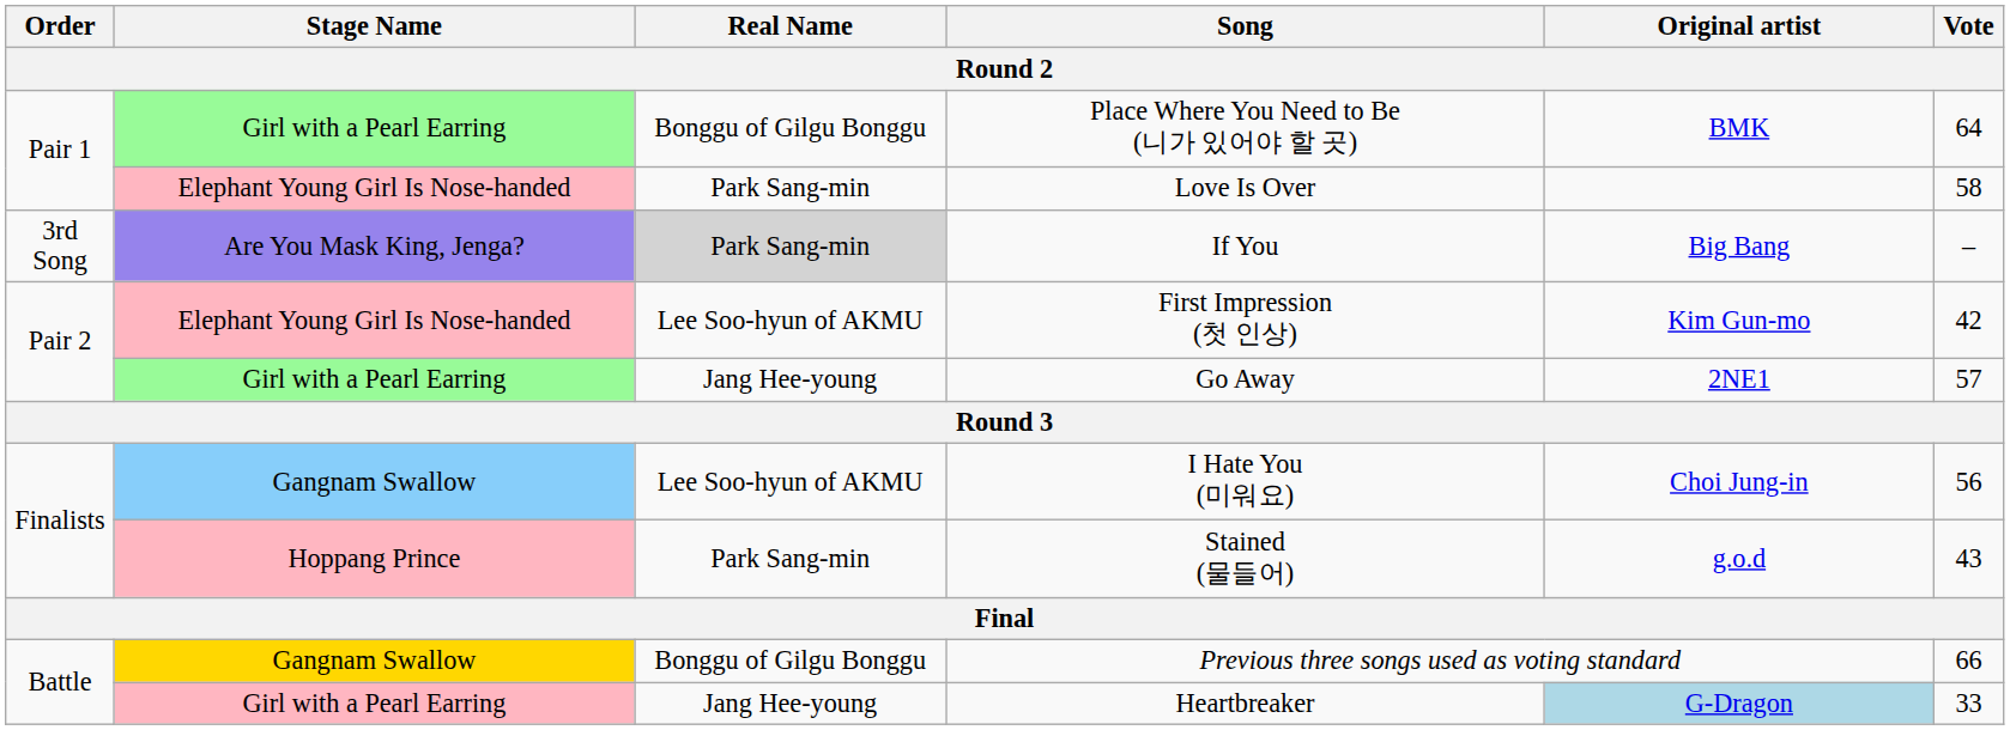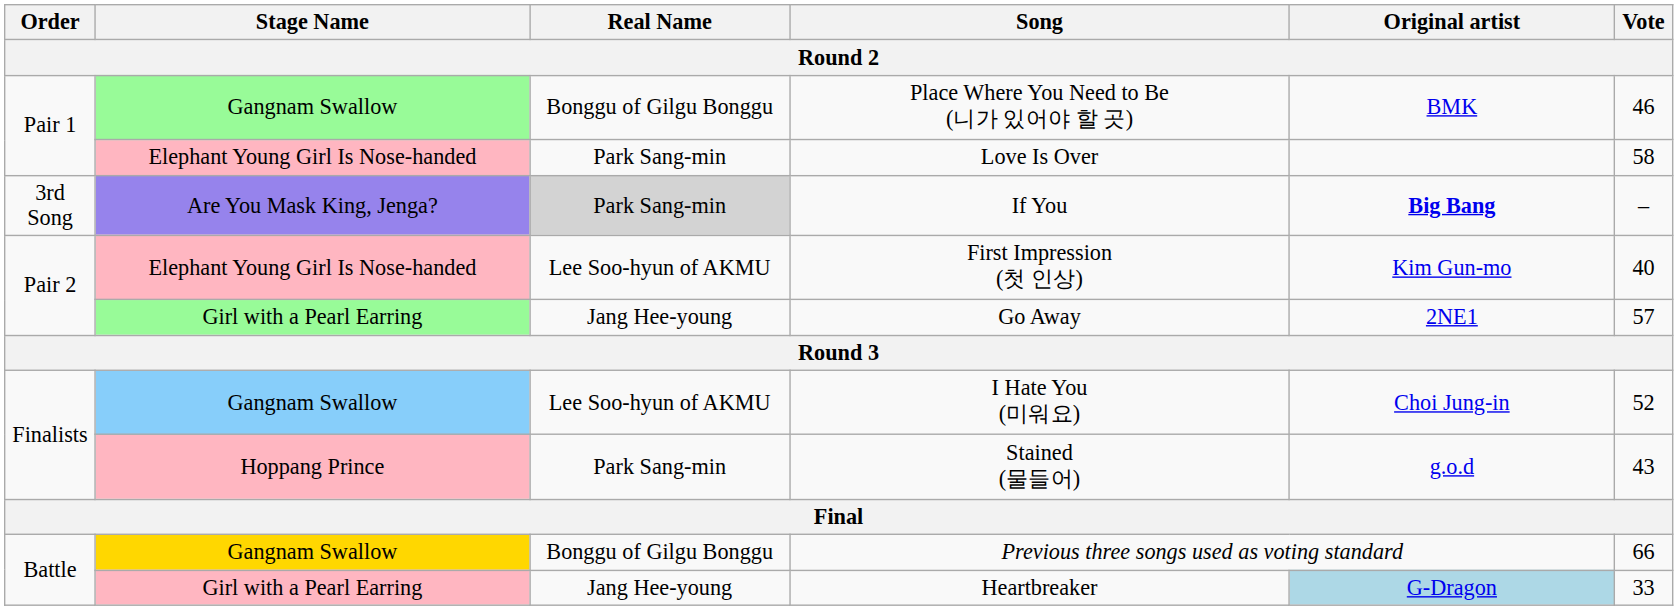Place Where You Need to Be (니가 있어야 할 곳) | Stage Name: Girl with a Pearl Earring -> Gangnam Swallow
Place Where You Need to Be (니가 있어야 할 곳) | Vote: 64 -> 46
If You | Original artist: normal -> bold
First Impression (첫 인상) | Vote: 42 -> 40
I Hate You (미워요) | Vote: 56 -> 52
